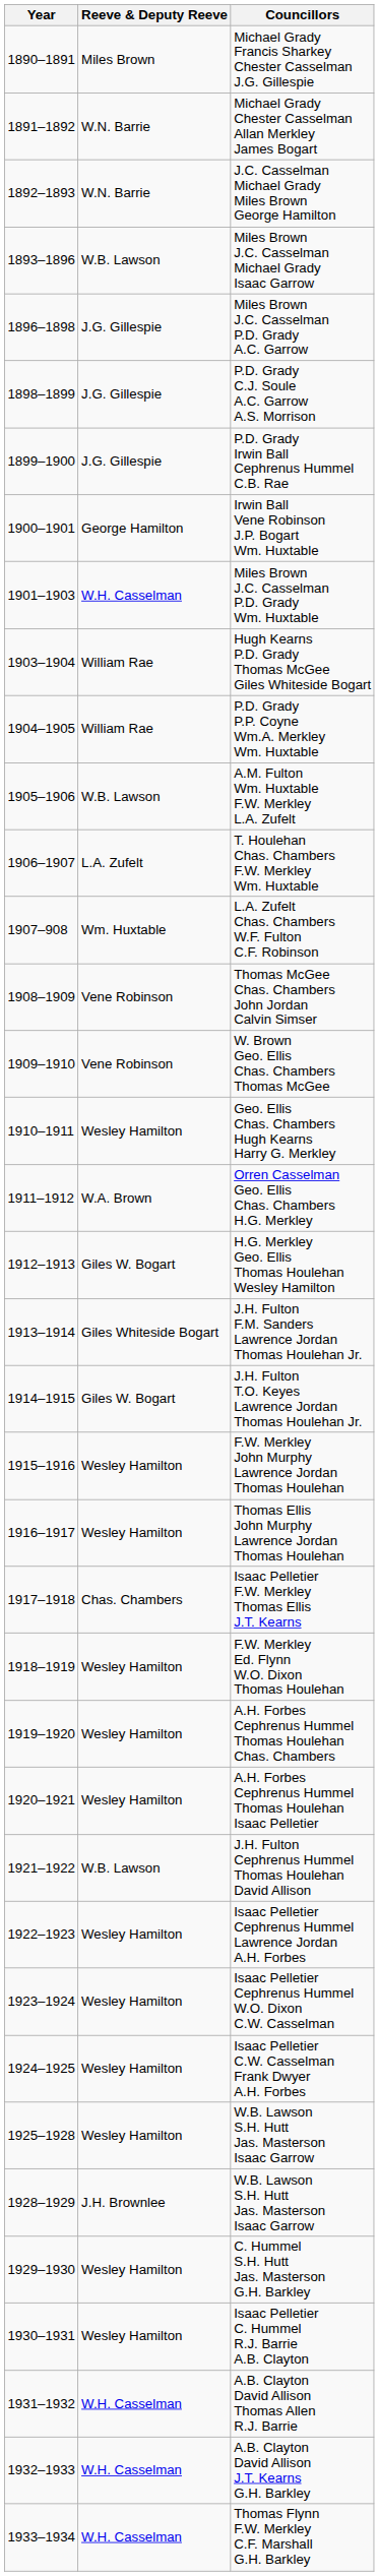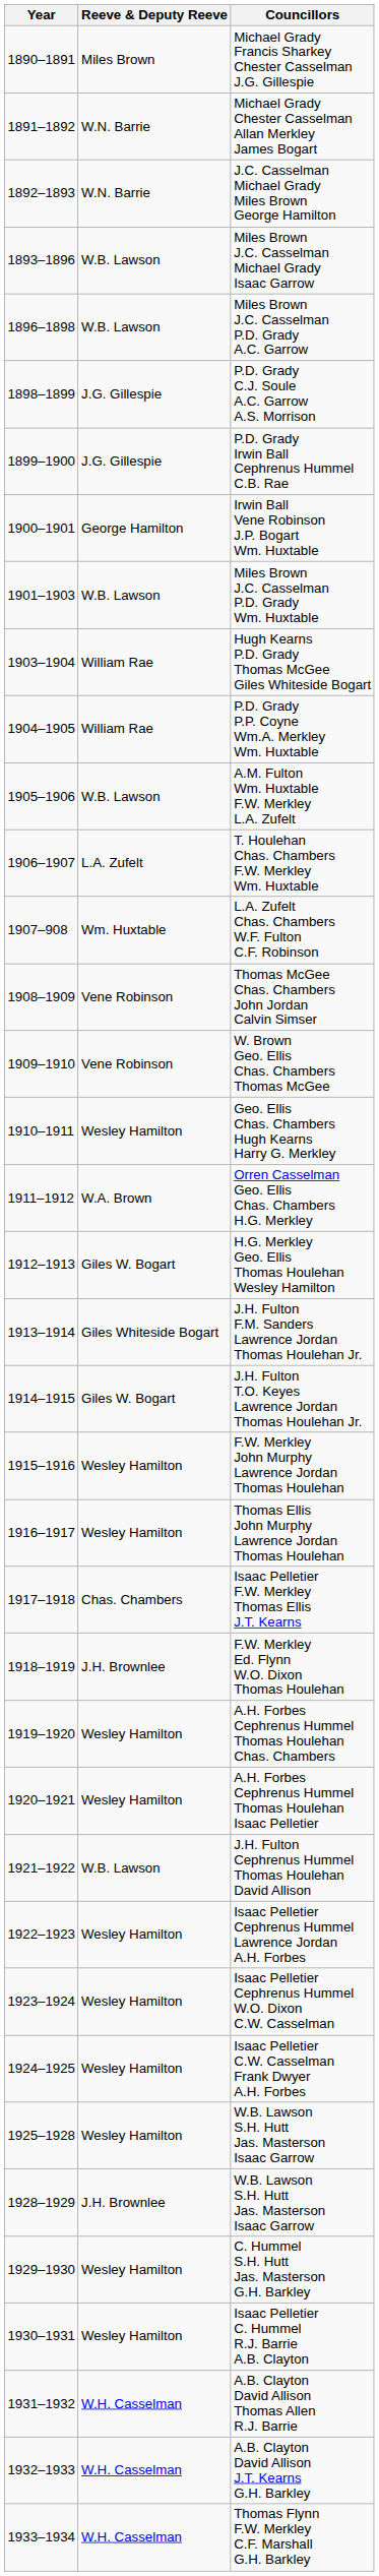Miles Brown J.C. Casselman P.D. Grady A.C. Garrow | Reeve & Deputy Reeve: J.G. Gillespie -> W.B. Lawson
Miles Brown J.C. Casselman P.D. Grady Wm. Huxtable | Reeve & Deputy Reeve: W.H. Casselman -> W.B. Lawson
F.W. Merkley Ed. Flynn W.O. Dixon Thomas Houlehan | Reeve & Deputy Reeve: Wesley Hamilton -> J.H. Brownlee
